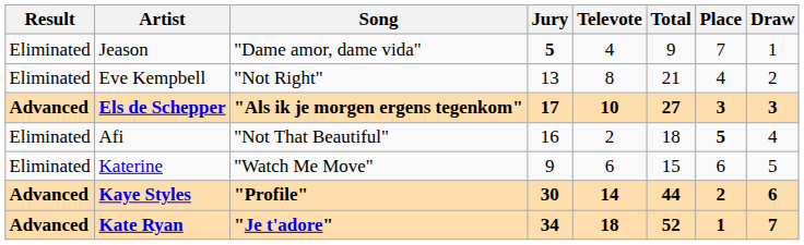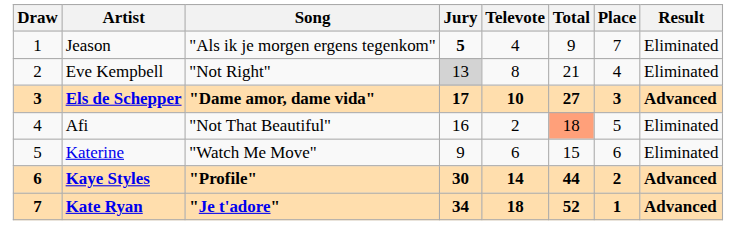columns swapped: Draw <-> Result
Jeason | Song: "Dame amor, dame vida" -> "Als ik je morgen ergens tegenkom"
Eve Kempbell | Jury: no background -> lightgrey background
Els de Schepper | Song: "Als ik je morgen ergens tegenkom" -> "Dame amor, dame vida"
Afi | Total: no background -> lightsalmon background
Afi | Place: bold -> normal
